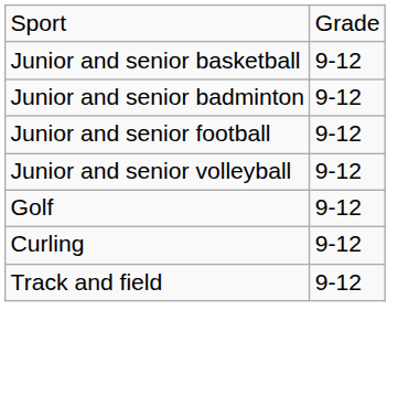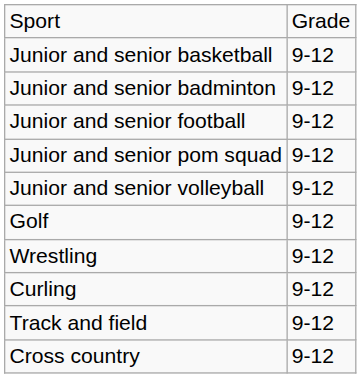+ row: Junior and senior pom squad | 9-12
+ row: Wrestling | 9-12
+ row: Cross country | 9-12
